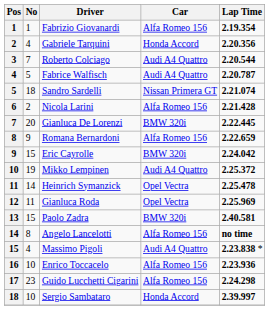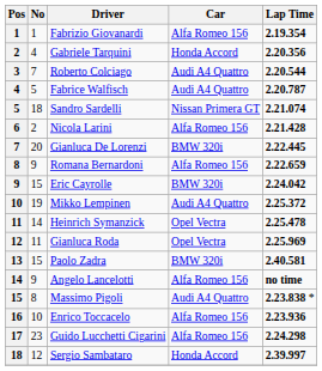Angelo Lancelotti | No: 8 -> 9
Massimo Pigoli | No: 4 -> 8
Sergio Sambataro | No: 10 -> 12
